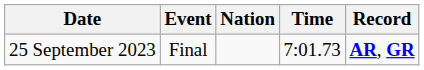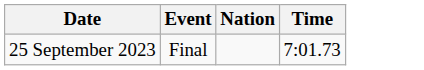- column: Record | AR, GR
